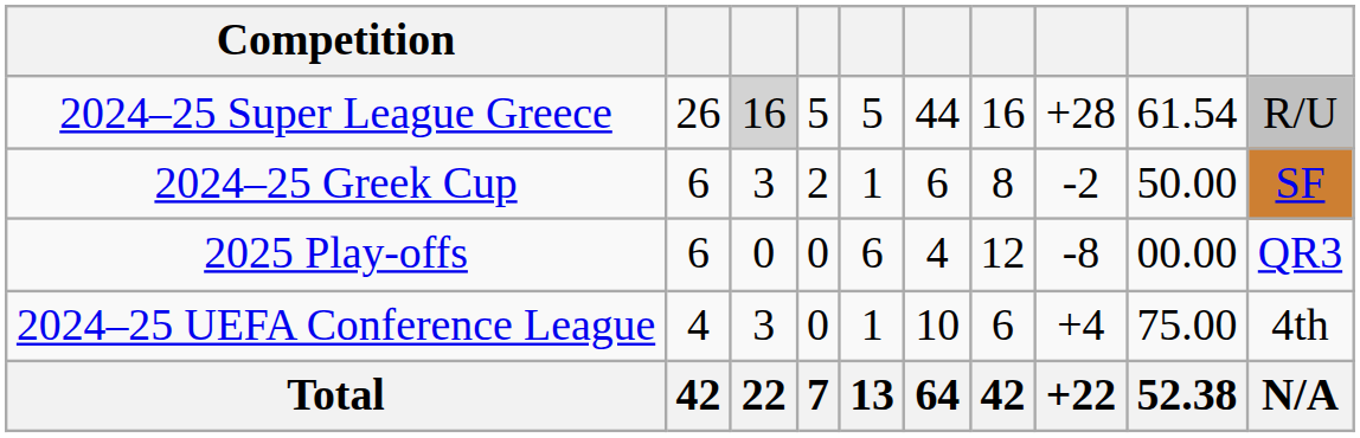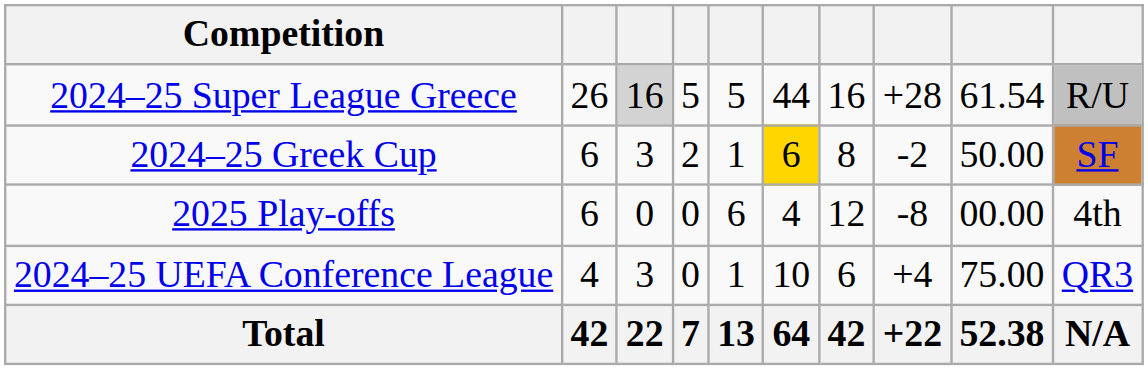2024–25 Greek Cup | column 6: no background -> gold background
2025 Play-offs | column 10: QR3 -> 4th
2024–25 UEFA Conference League | column 10: 4th -> QR3
